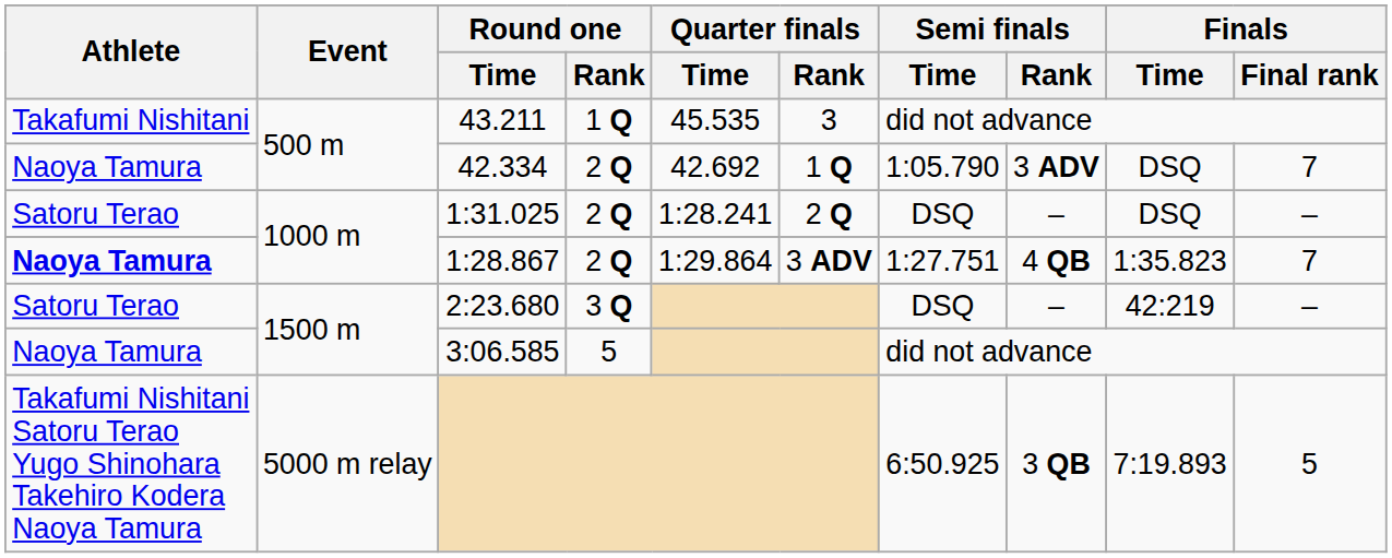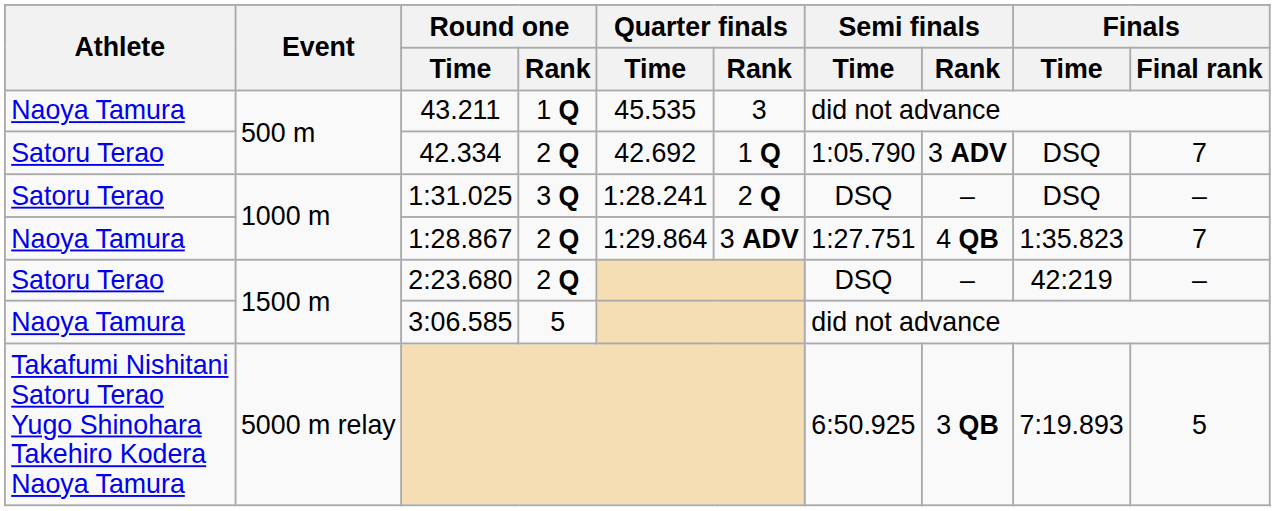43.211 | Athlete: Takafumi Nishitani -> Naoya Tamura
42.334 | Athlete: Naoya Tamura -> Satoru Terao
1:31.025 | Round one / Rank: 2 Q -> 3 Q
1:28.867 | Athlete: bold -> normal
2:23.680 | Round one / Rank: 3 Q -> 2 Q
